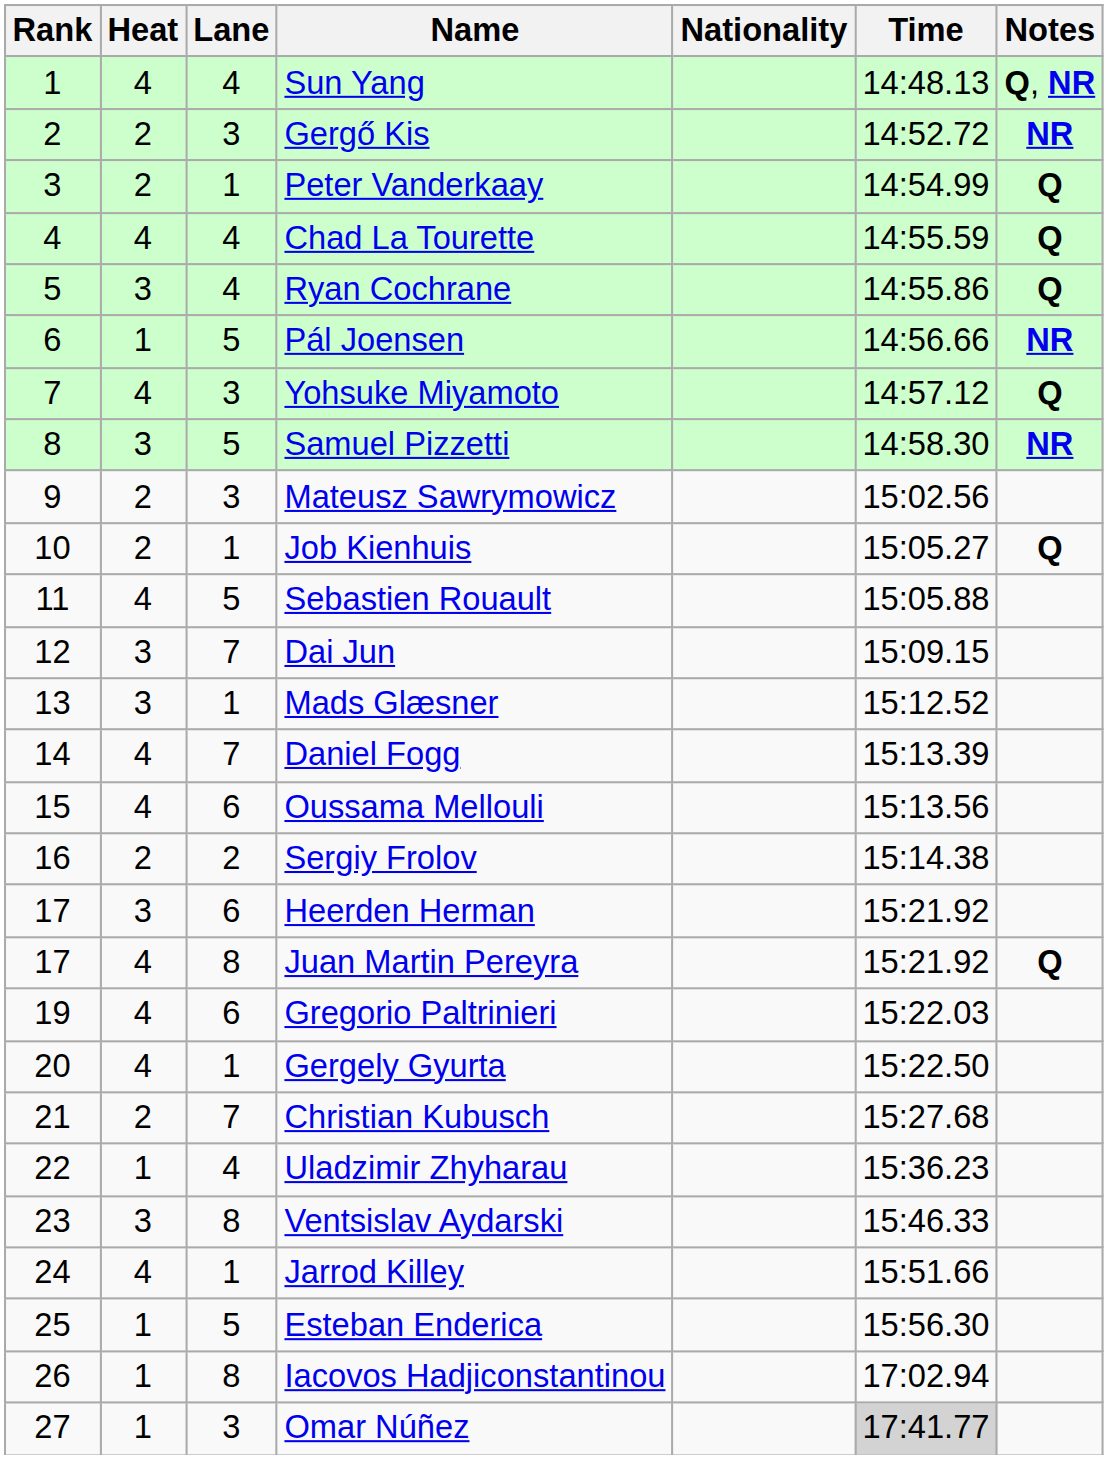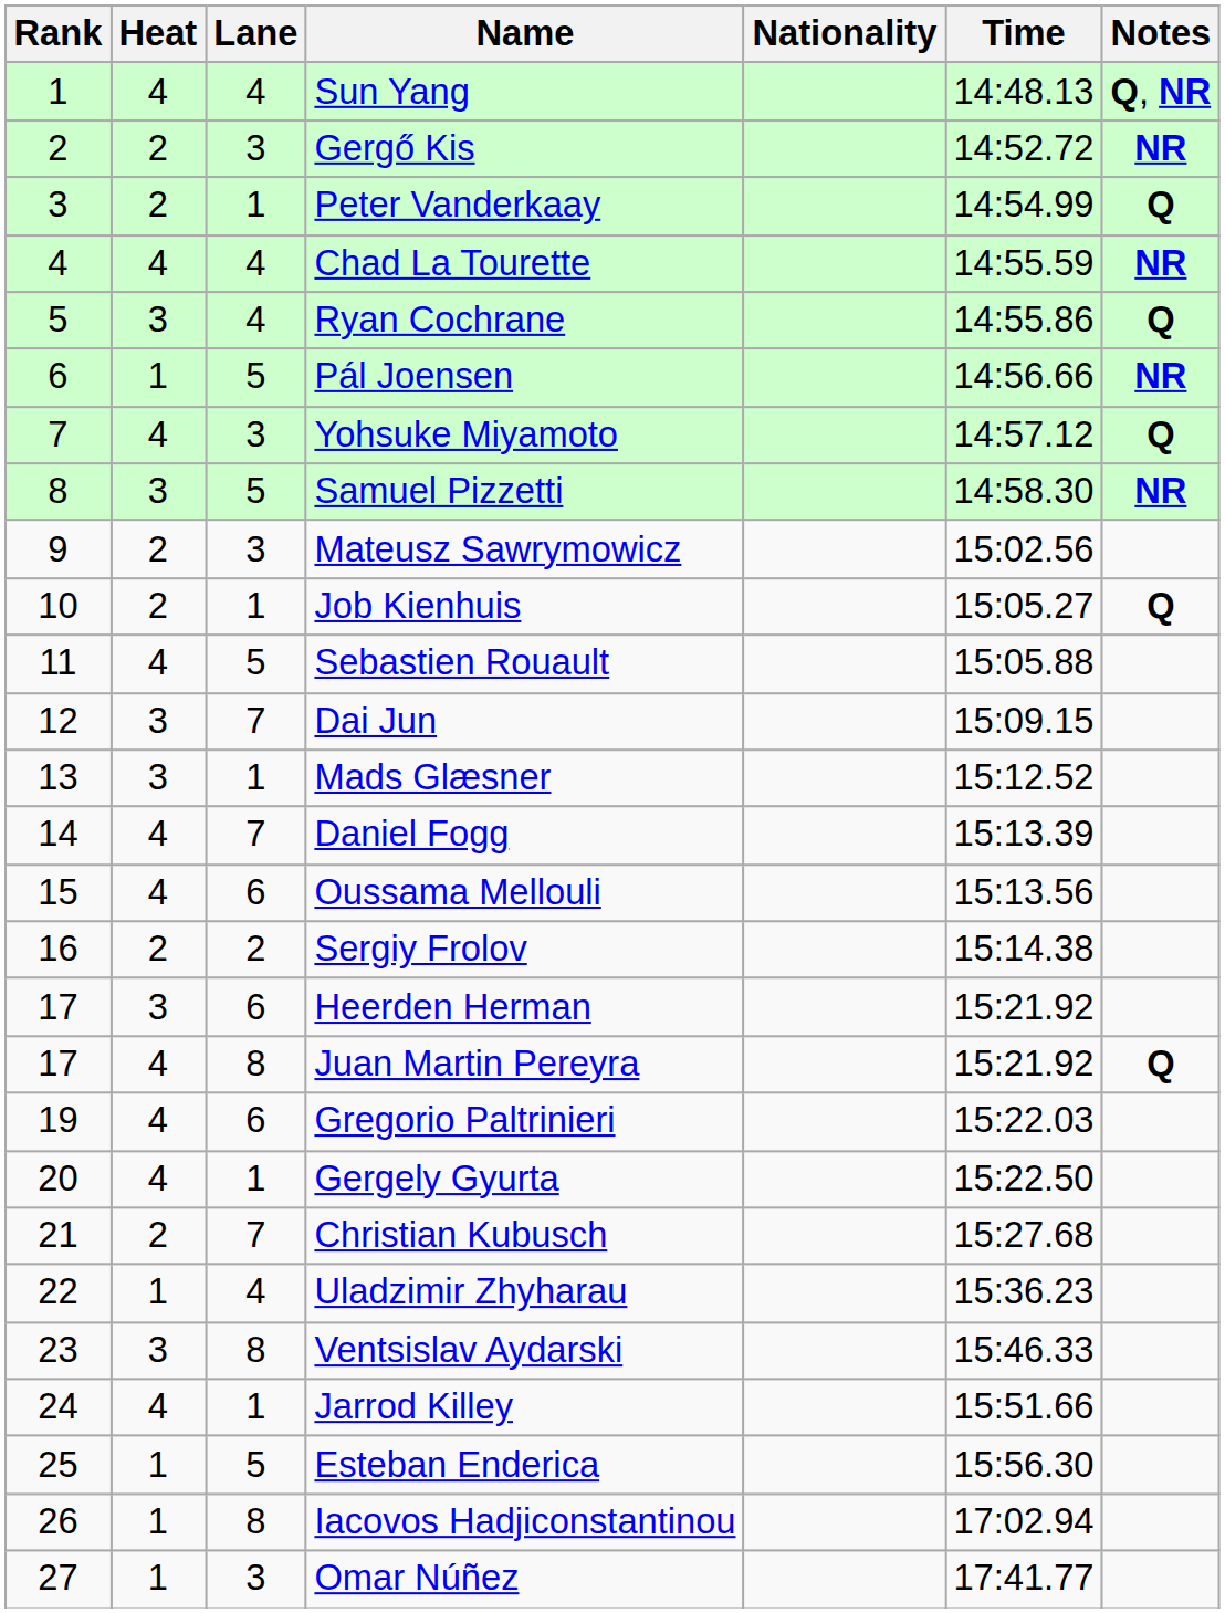Chad La Tourette | Notes: Q -> NR
Omar Núñez | Time: lightgrey background -> no background
